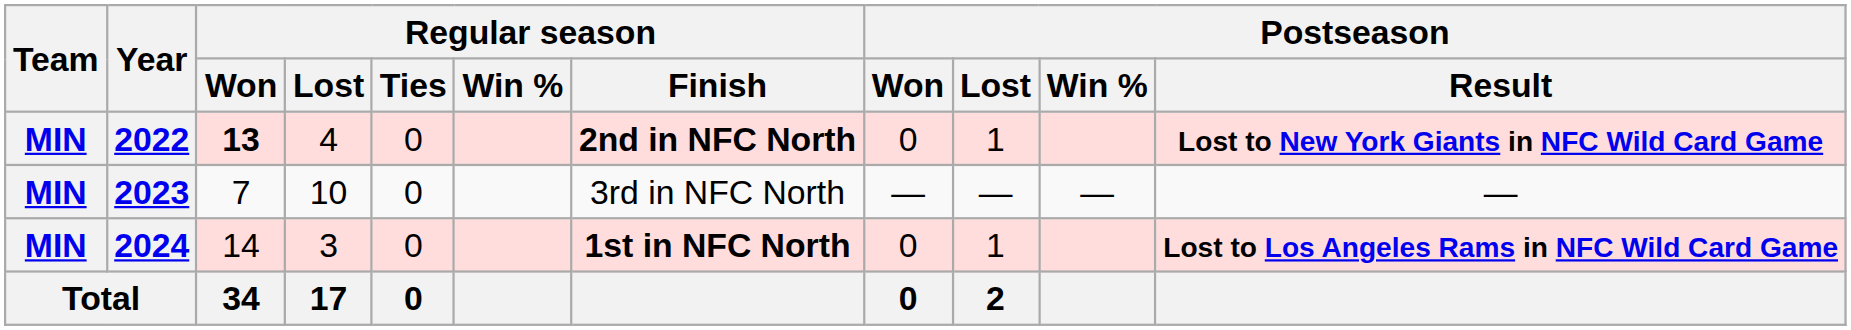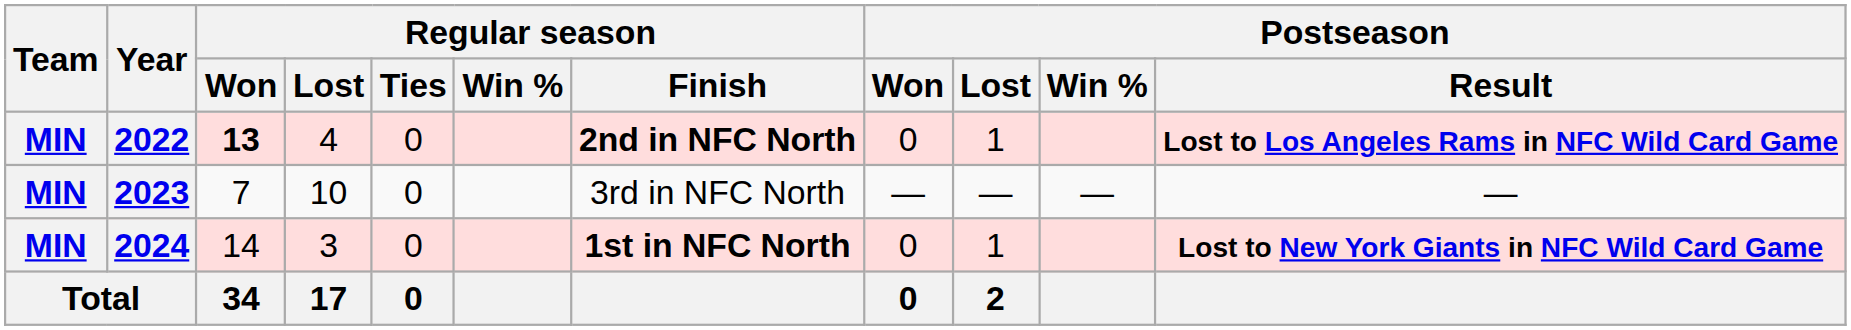2022 | Postseason / Result: Lost to New York Giants in NFC Wild Card Game -> Lost to Los Angeles Rams in NFC Wild Card Game
2024 | Postseason / Result: Lost to Los Angeles Rams in NFC Wild Card Game -> Lost to New York Giants in NFC Wild Card Game
